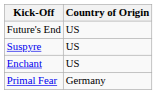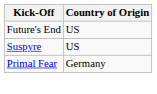- row: Enchant | US
